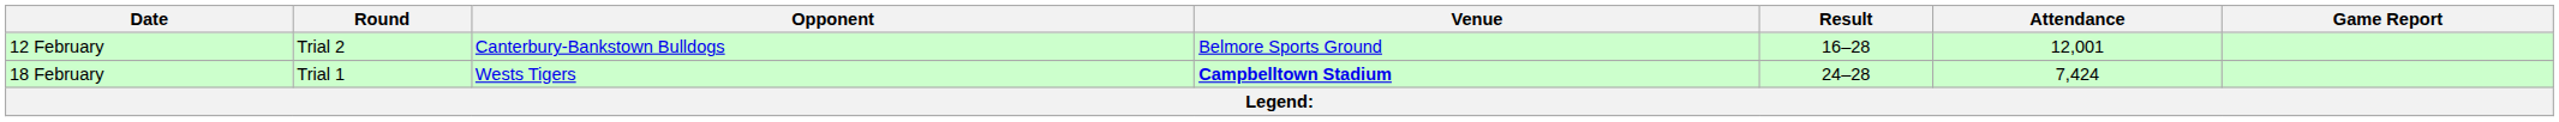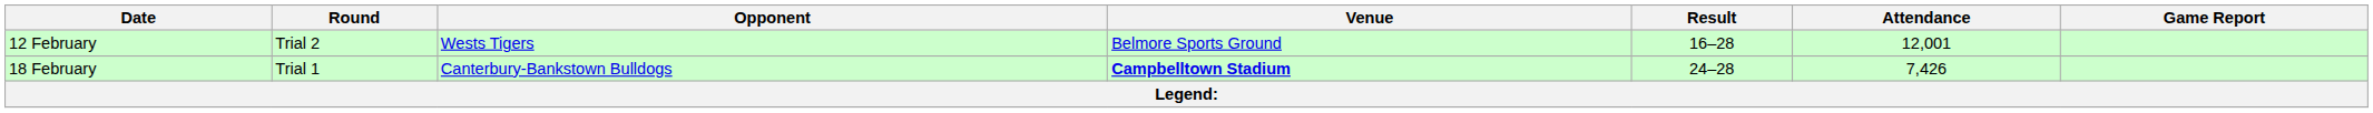12 February | Opponent: Canterbury-Bankstown Bulldogs -> Wests Tigers
18 February | Opponent: Wests Tigers -> Canterbury-Bankstown Bulldogs
18 February | Attendance: 7,424 -> 7,426
